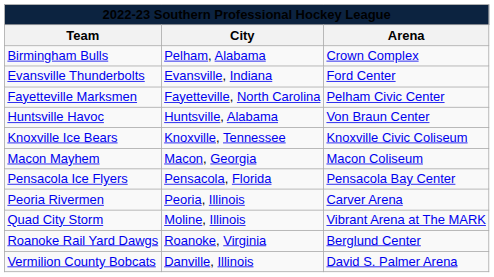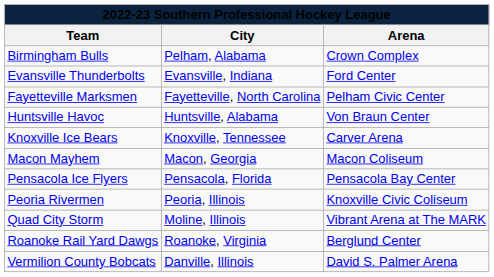Knoxville Ice Bears | Arena: Knoxville Civic Coliseum -> Carver Arena
Peoria Rivermen | Arena: Carver Arena -> Knoxville Civic Coliseum
